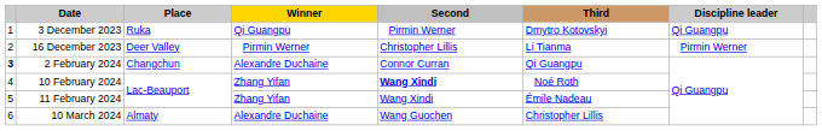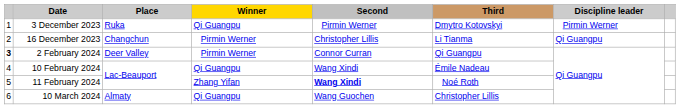3 December 2023 | Discipline leader: Qi Guangpu -> Pirmin Werner
16 December 2023 | Place: Deer Valley -> Changchun
16 December 2023 | Discipline leader: Pirmin Werner -> Qi Guangpu
2 February 2024 | Place: Changchun -> Deer Valley
2 February 2024 | Winner: Alexandre Duchaine -> Pirmin Werner
10 February 2024 | Winner: Zhang Yifan -> Qi Guangpu
10 February 2024 | Second: bold -> normal
10 February 2024 | Third: Noé Roth -> Émile Nadeau
11 February 2024 | Second: normal -> bold
11 February 2024 | Third: Émile Nadeau -> Noé Roth
10 March 2024 | Winner: Alexandre Duchaine -> Qi Guangpu
